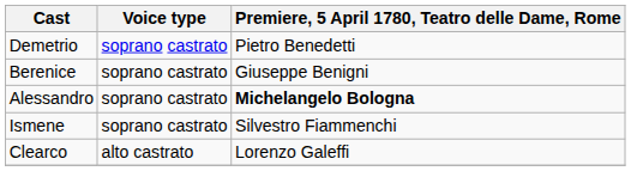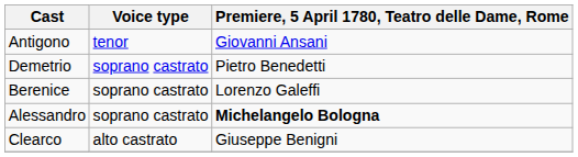+ row: Antigono | tenor | Giovanni Ansani
Berenice | Premiere, 5 April 1780, Teatro delle Dame, Rome: Giuseppe Benigni -> Lorenzo Galeffi
- row: Ismene | soprano castrato | Silvestro Fiammenchi
Clearco | Premiere, 5 April 1780, Teatro delle Dame, Rome: Lorenzo Galeffi -> Giuseppe Benigni
